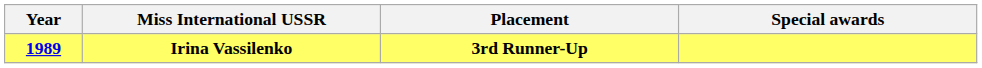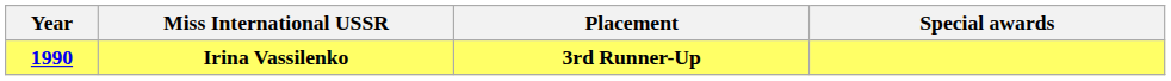Irina Vassilenko | Year: 1989 -> 1990
